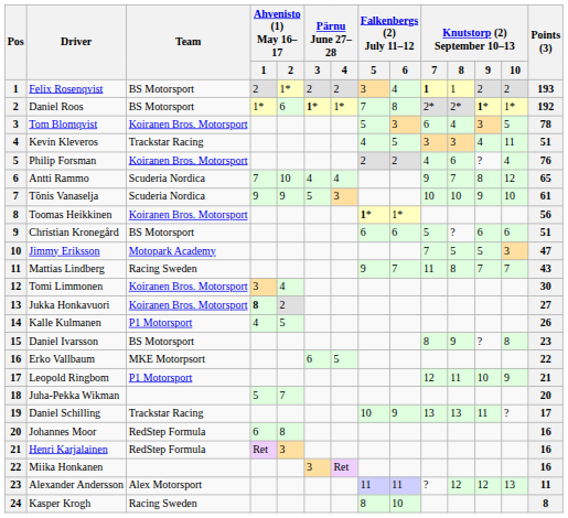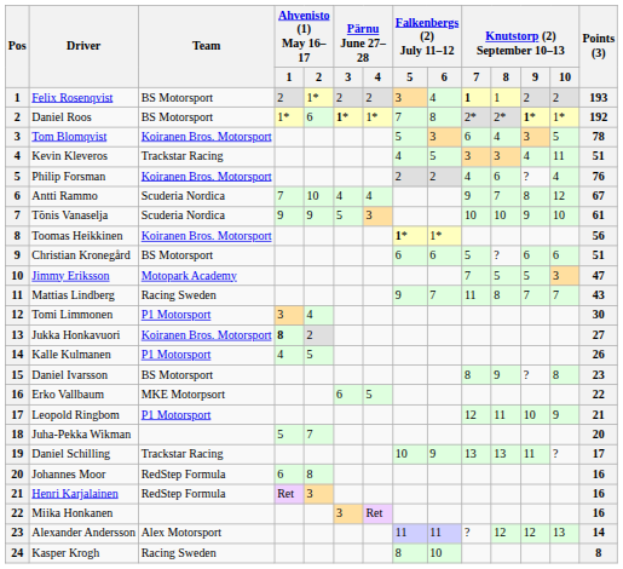Antti Rammo | Points (3): 65 -> 67
Tomi Limmonen | Team: Koiranen Bros. Motorsport -> P1 Motorsport
Alexander Andersson | Points (3): 11 -> 14
